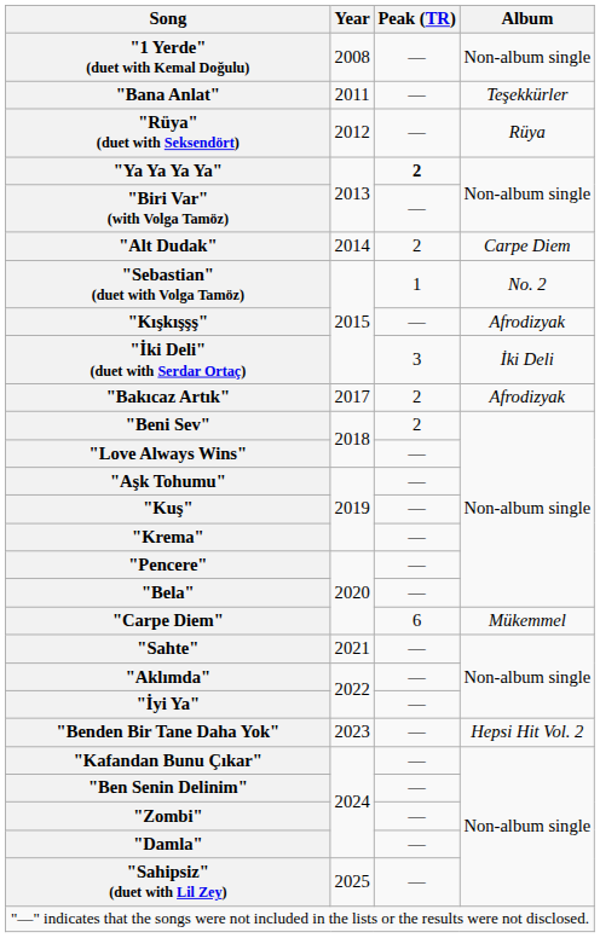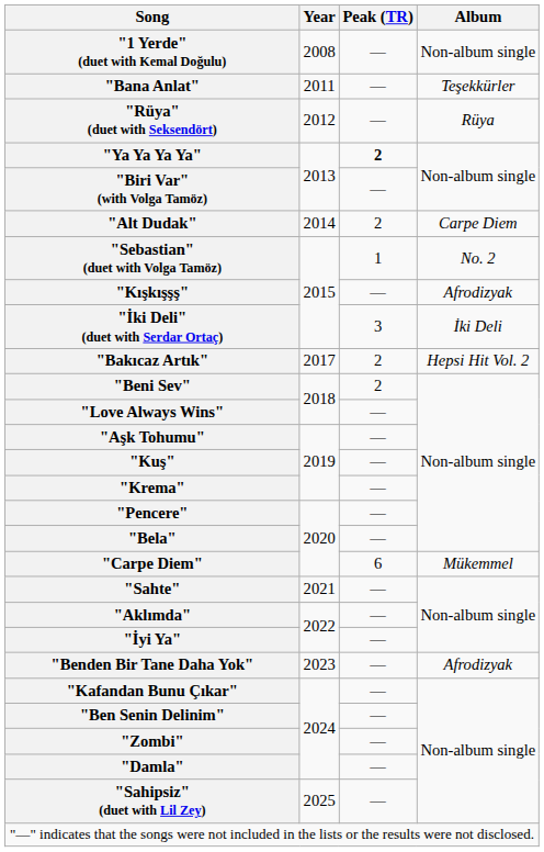"Bakıcaz Artık" | Album: Afrodizyak -> Hepsi Hit Vol. 2
"Benden Bir Tane Daha Yok" | Album: Hepsi Hit Vol. 2 -> Afrodizyak
